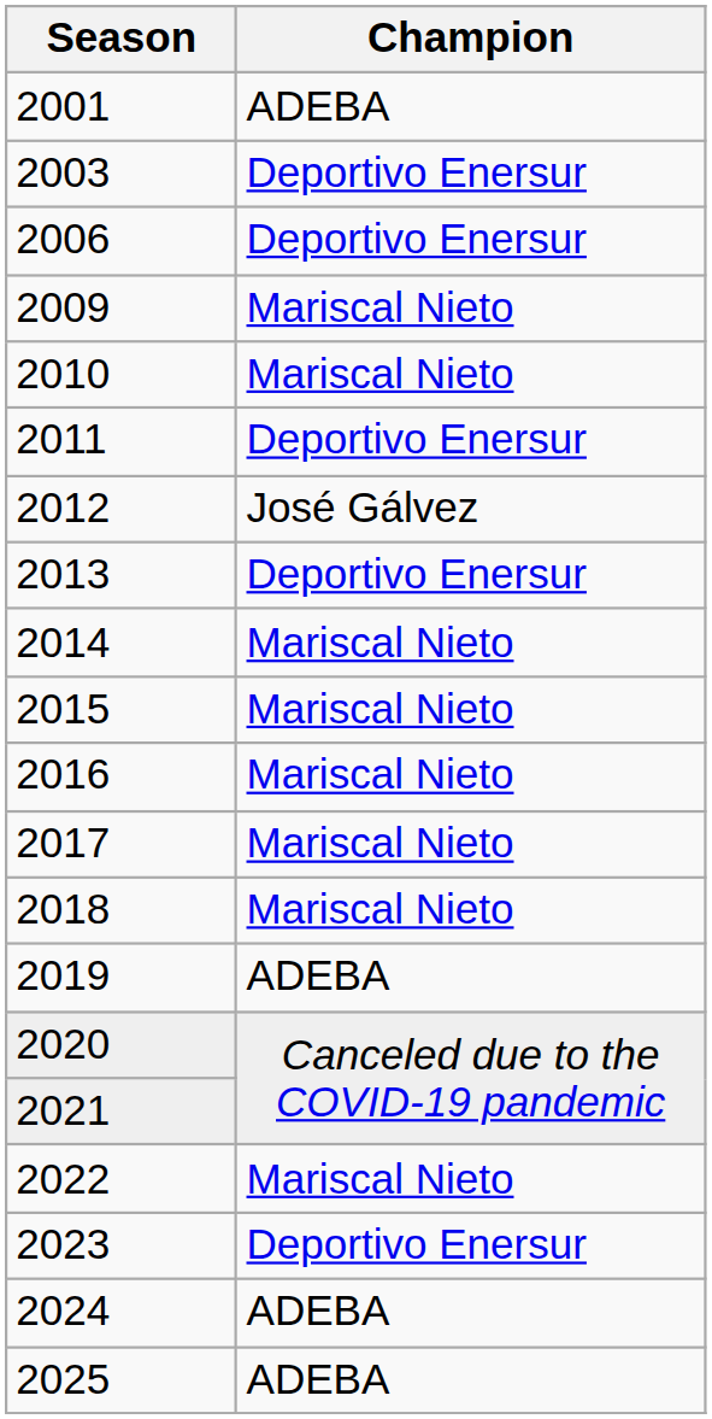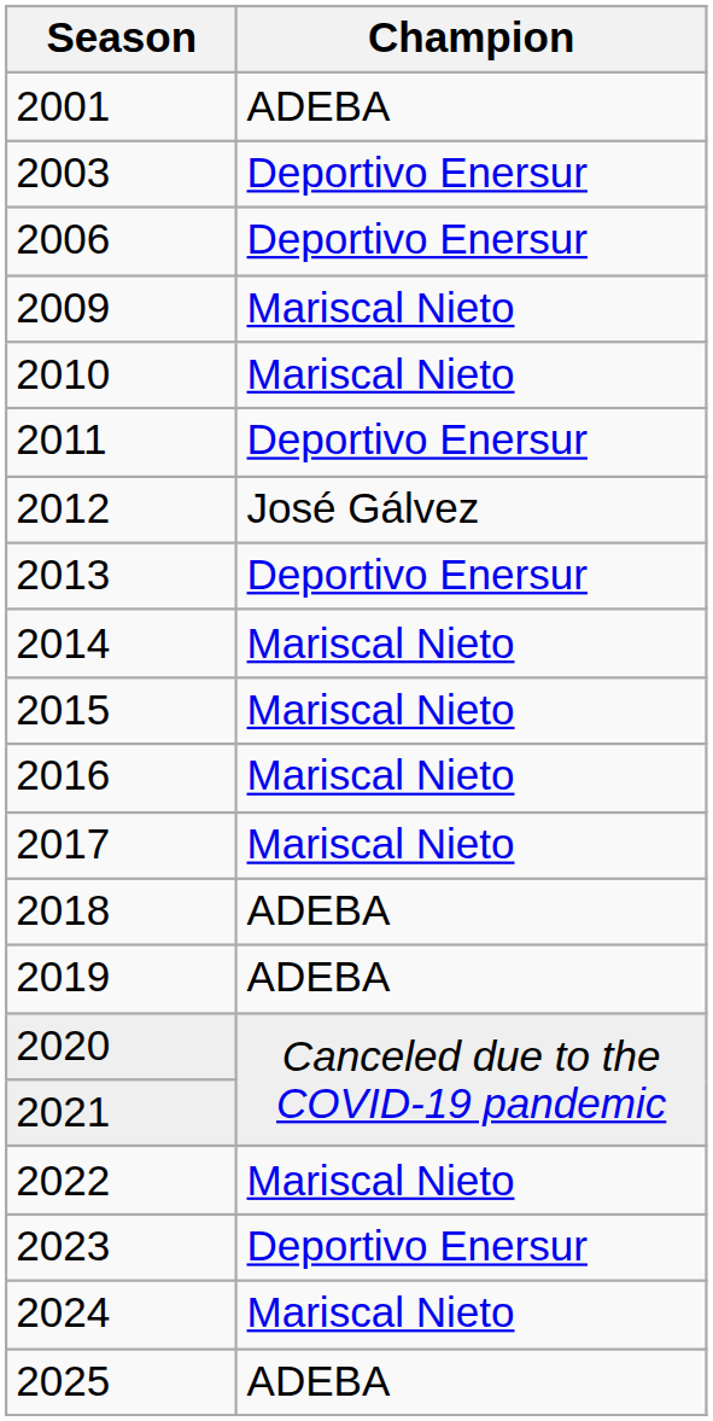2018 | Champion: Mariscal Nieto -> ADEBA
2024 | Champion: ADEBA -> Mariscal Nieto
